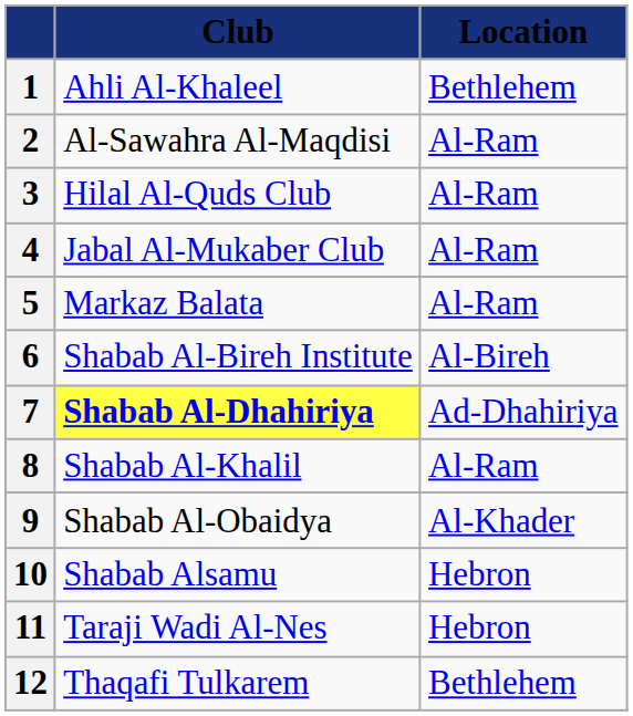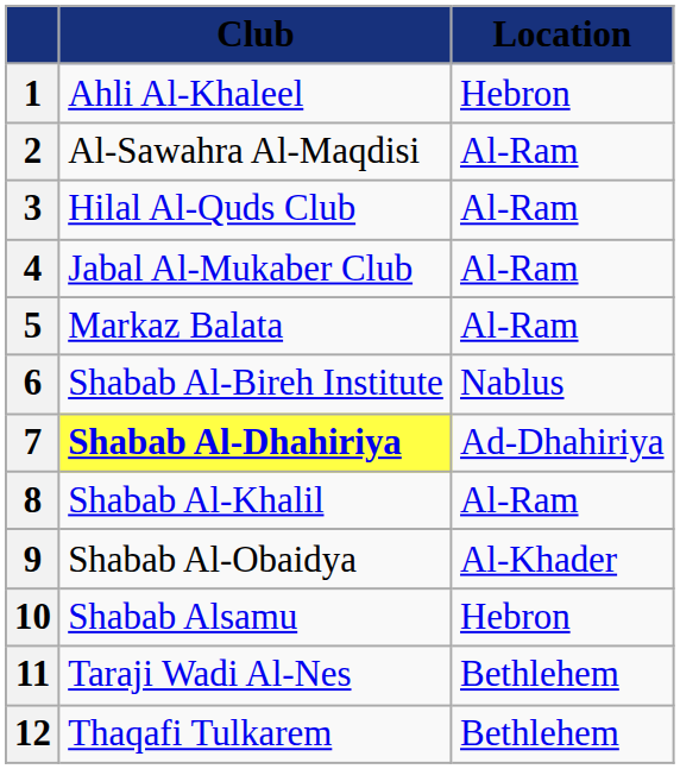1 | Location: Bethlehem -> Hebron
6 | Location: Al-Bireh -> Nablus
11 | Location: Hebron -> Bethlehem
